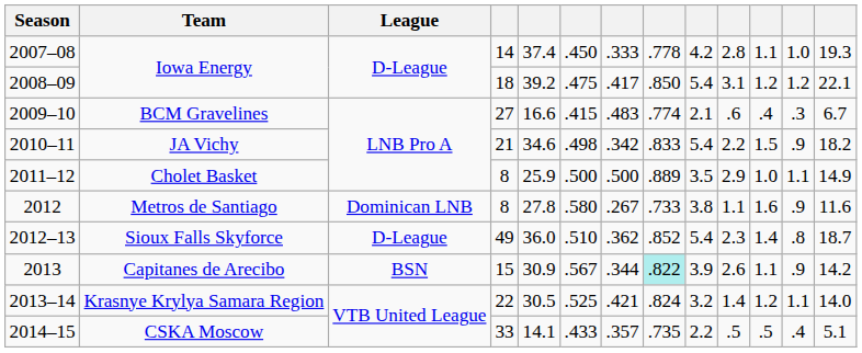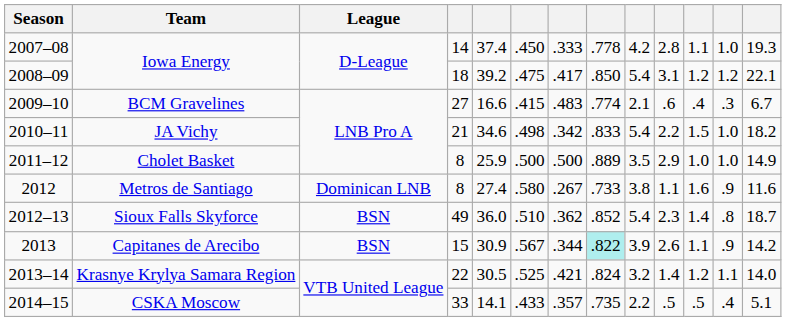JA Vichy | column 12: .9 -> 1.0
Cholet Basket | column 12: 1.1 -> 1.0
Metros de Santiago | column 5: 27.8 -> 27.4
Sioux Falls Skyforce | League: D-League -> BSN
